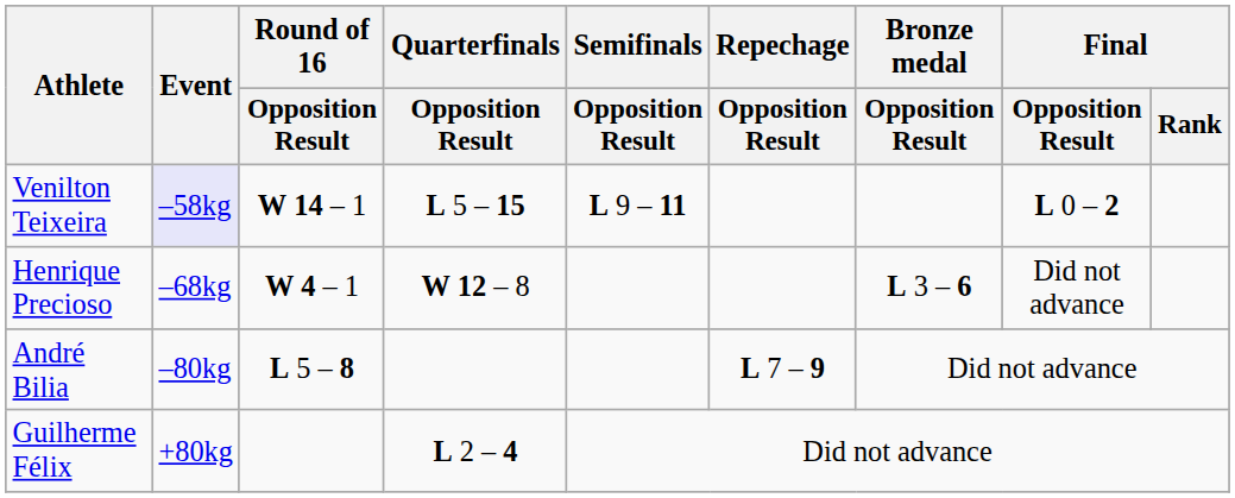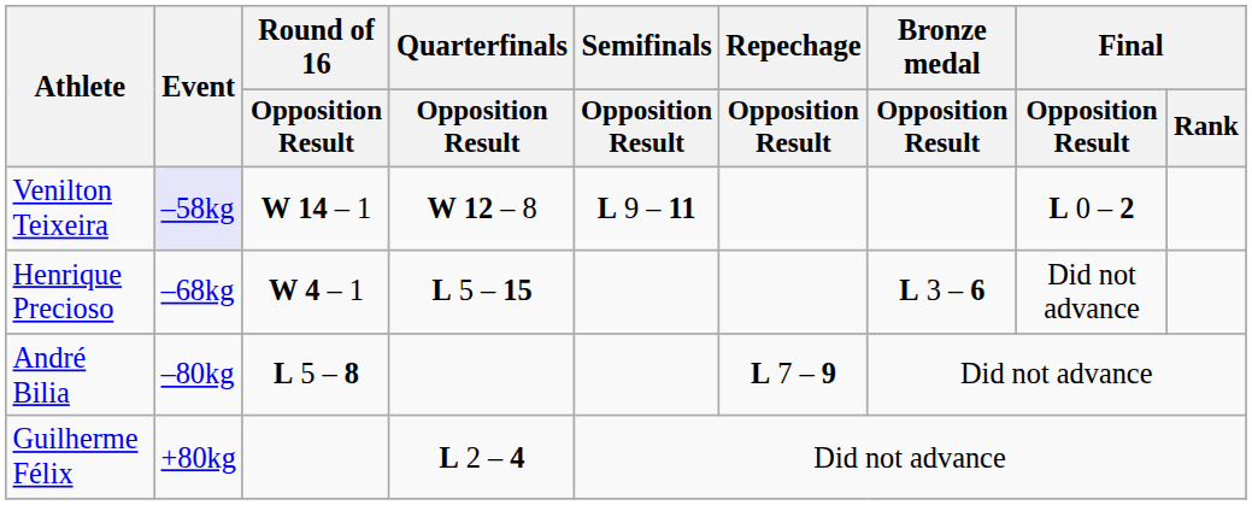Venilton Teixeira | Quarterfinals / Opposition Result: L 5 – 15 -> W 12 – 8
Henrique Precioso | Quarterfinals / Opposition Result: W 12 – 8 -> L 5 – 15
